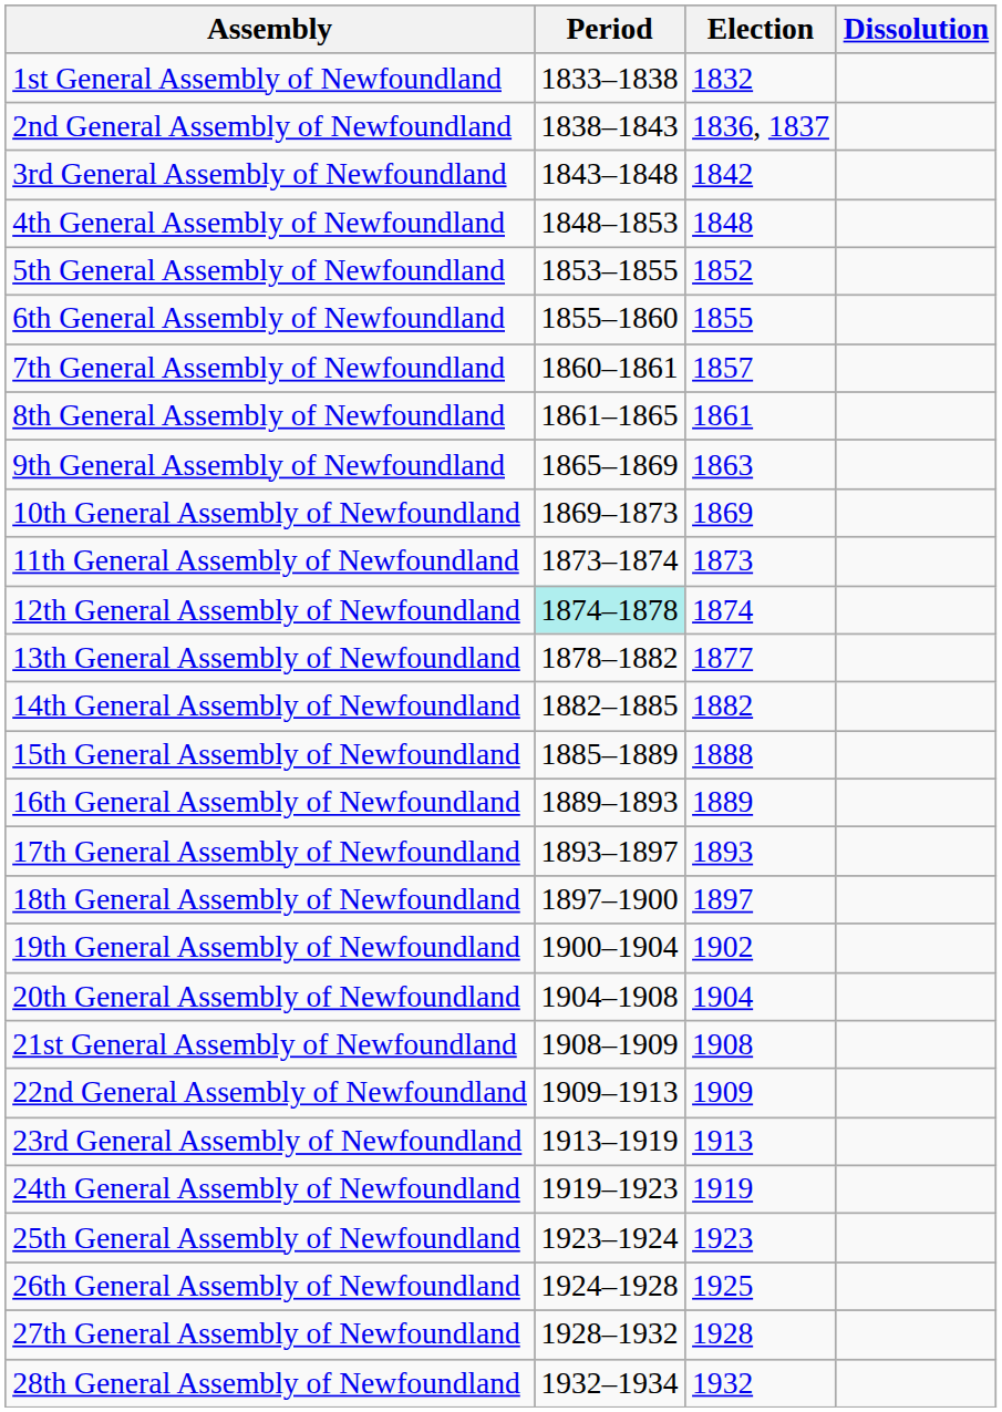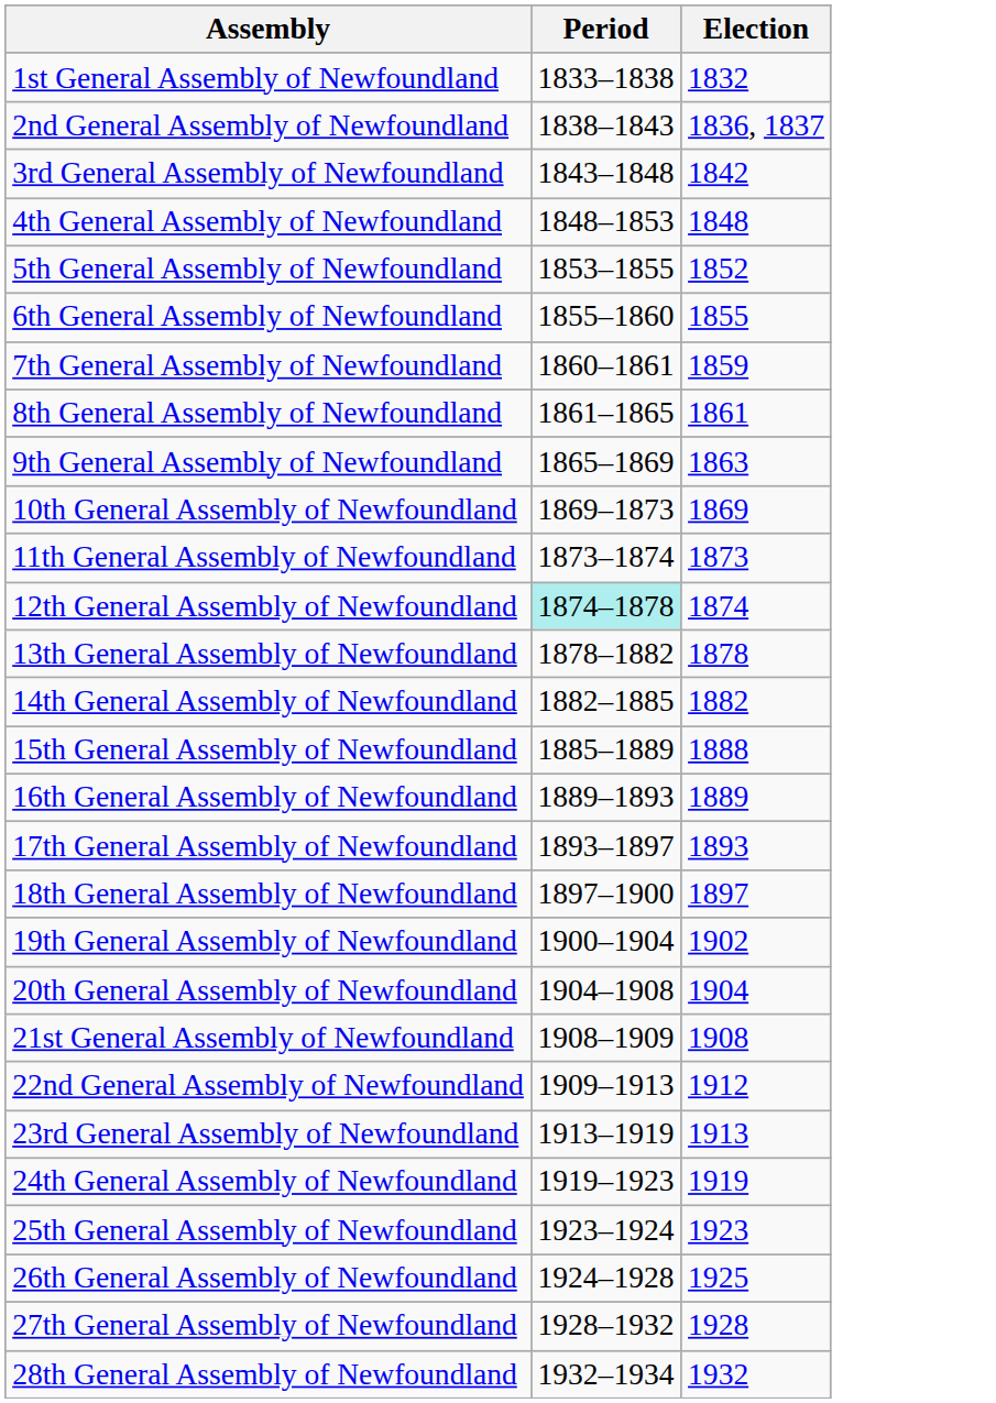- column: Dissolution
7th General Assembly of Newfoundland | Election: 1857 -> 1859
13th General Assembly of Newfoundland | Election: 1877 -> 1878
22nd General Assembly of Newfoundland | Election: 1909 -> 1912
